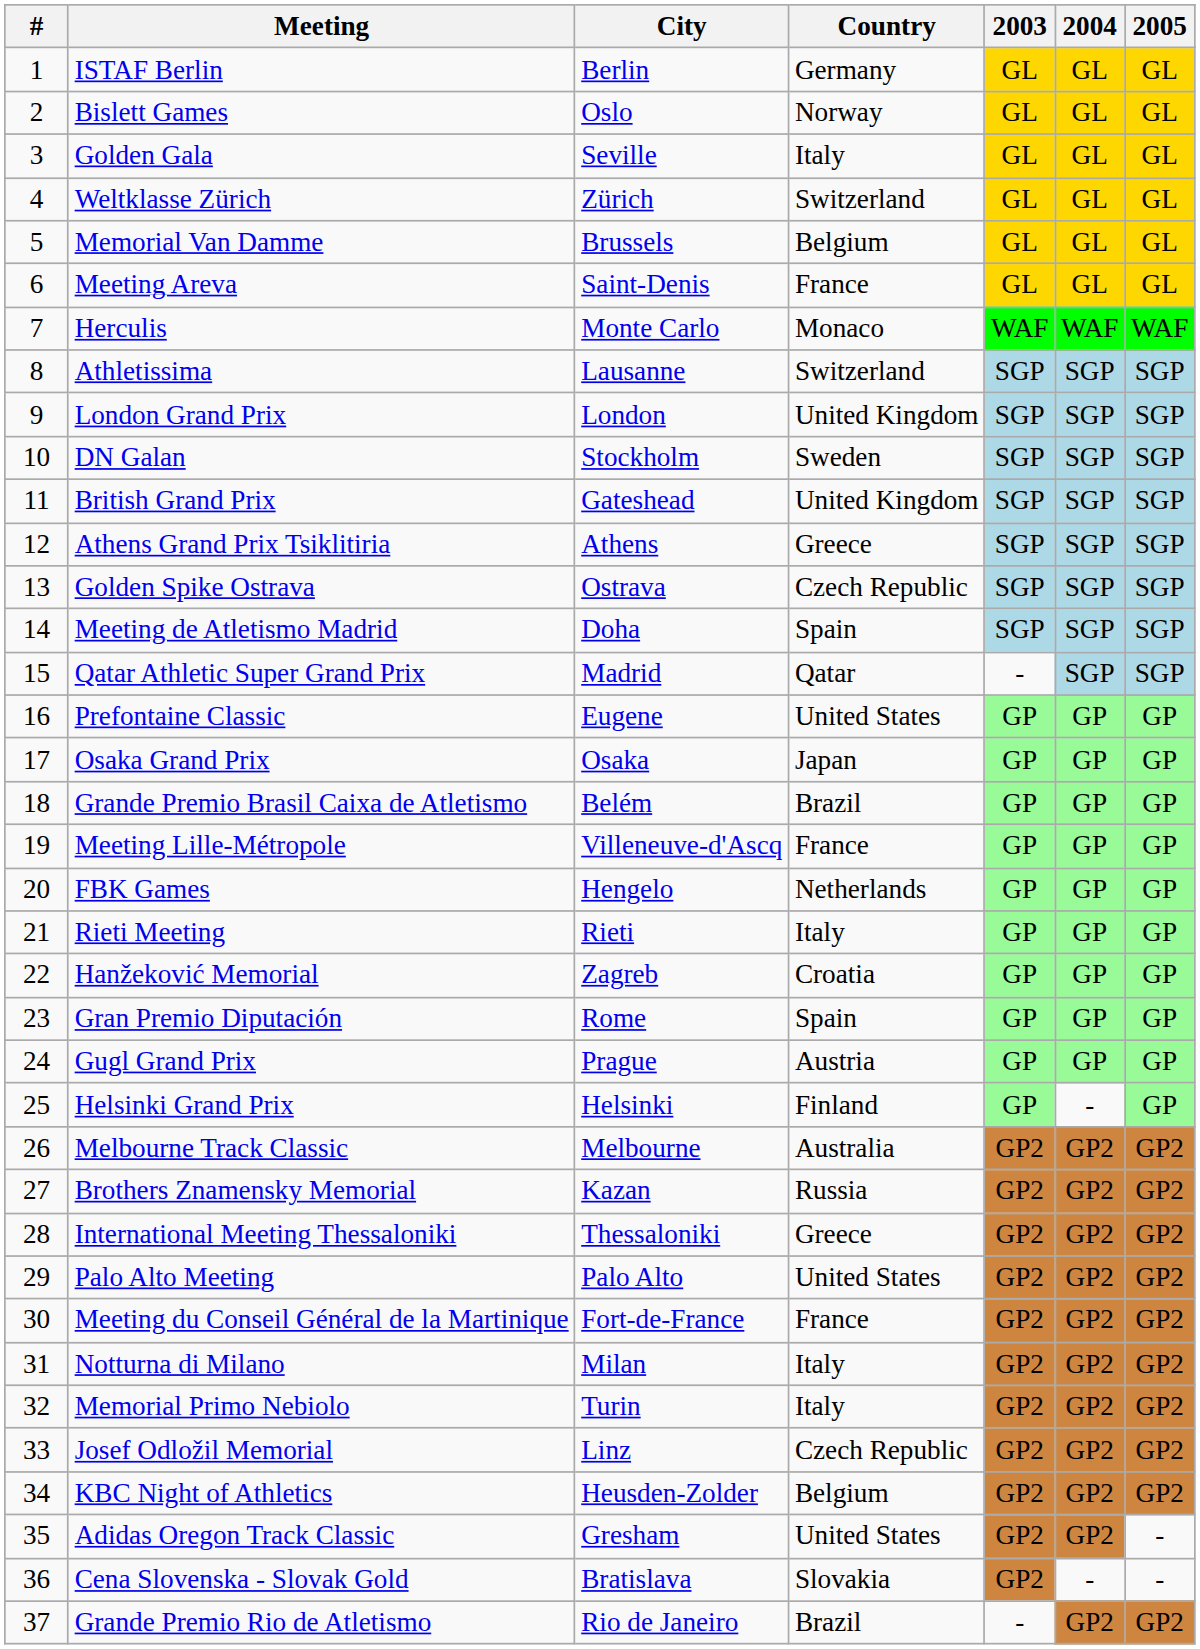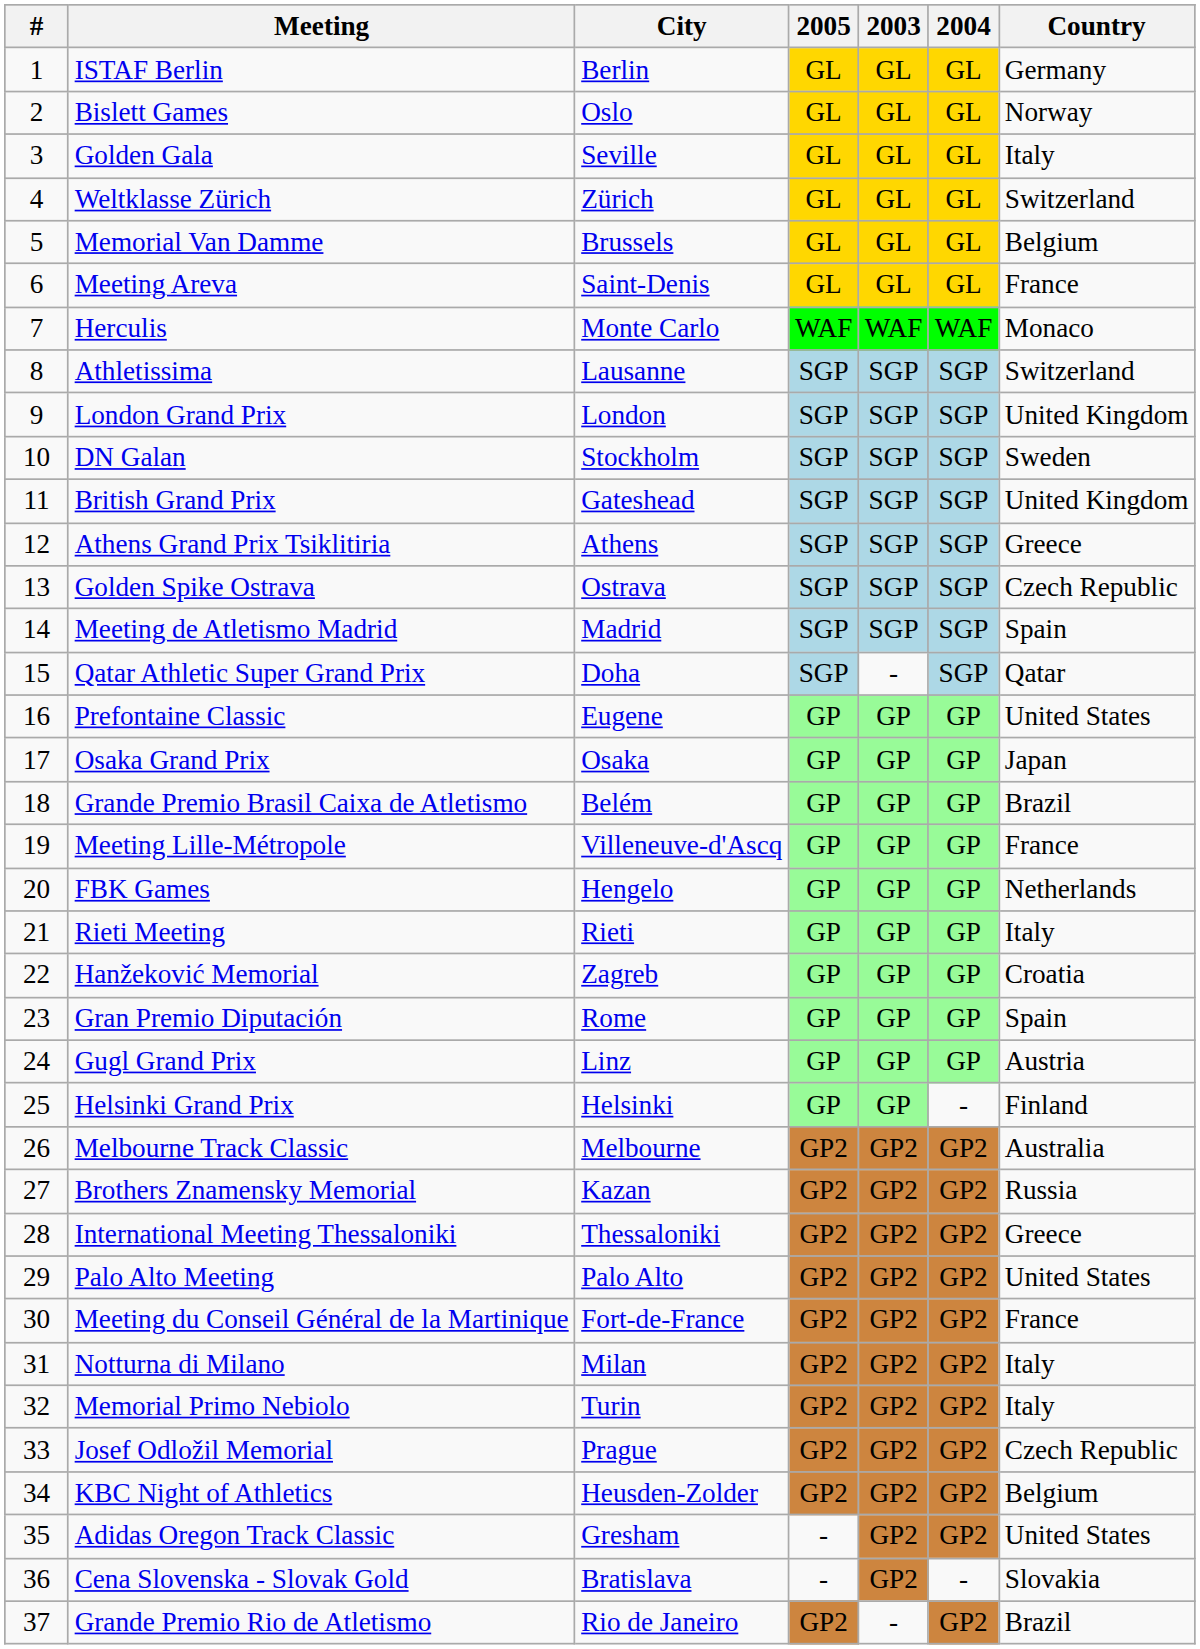columns swapped: Country <-> 2005
Meeting de Atletismo Madrid | City: Doha -> Madrid
Qatar Athletic Super Grand Prix | City: Madrid -> Doha
Gugl Grand Prix | City: Prague -> Linz
Josef Odložil Memorial | City: Linz -> Prague
